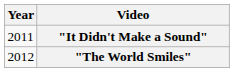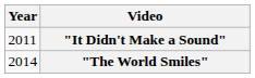"The World Smiles" | Year: 2012 -> 2014
